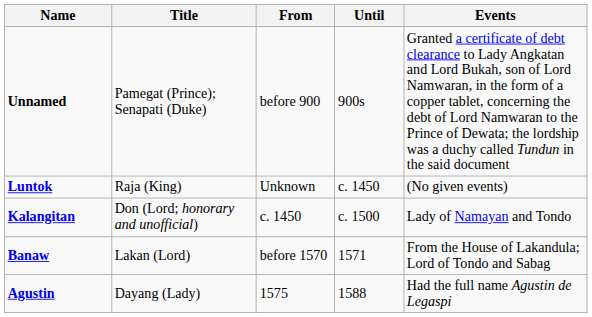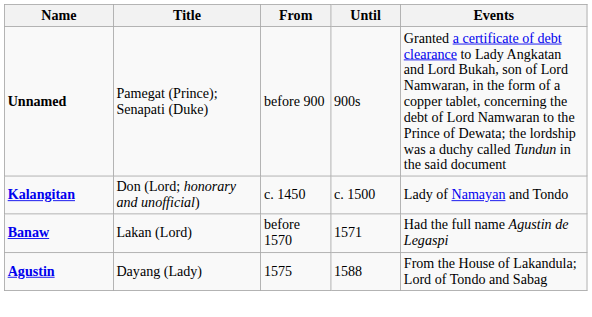- row: Luntok | Raja (King) | Unknown | c. 1450 | (No given events)
Banaw | Events: From the House of Lakandula; Lord of Tondo and Sabag -> Had the full name Agustin de Legaspi
Agustin | Events: Had the full name Agustin de Legaspi -> From the House of Lakandula; Lord of Tondo and Sabag
